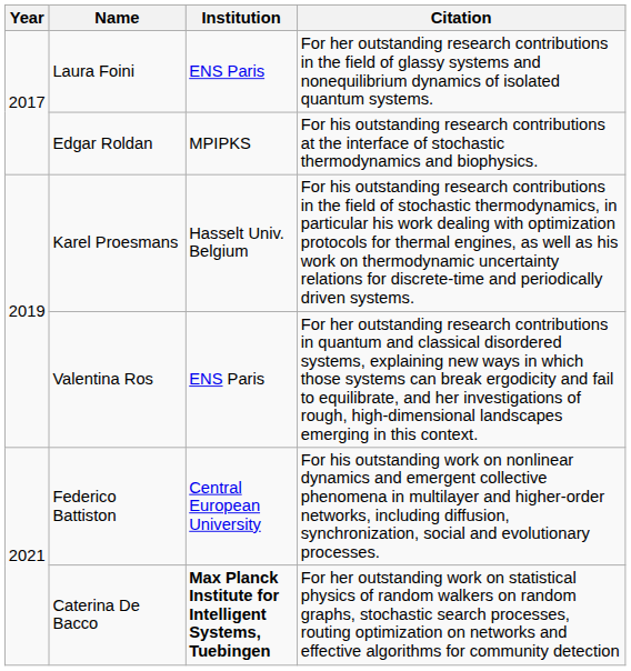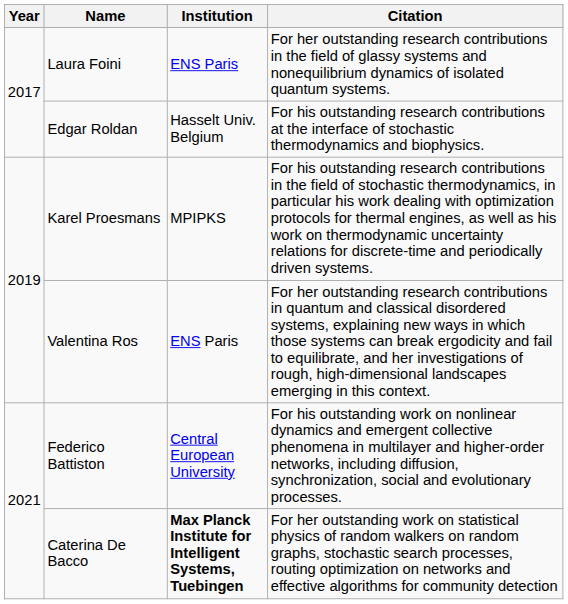Edgar Roldan | Institution: MPIPKS -> Hasselt Univ. Belgium
Karel Proesmans | Institution: Hasselt Univ. Belgium -> MPIPKS
